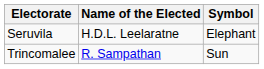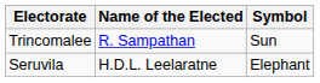rows swapped: Seruvila <-> Trincomalee
